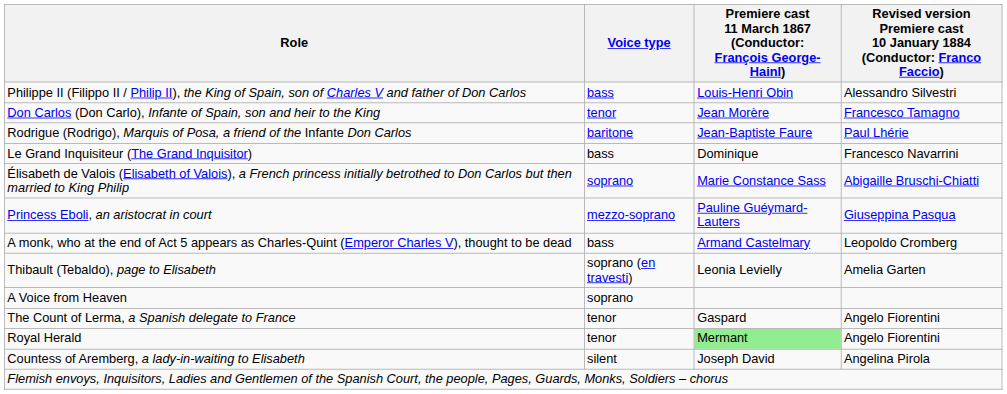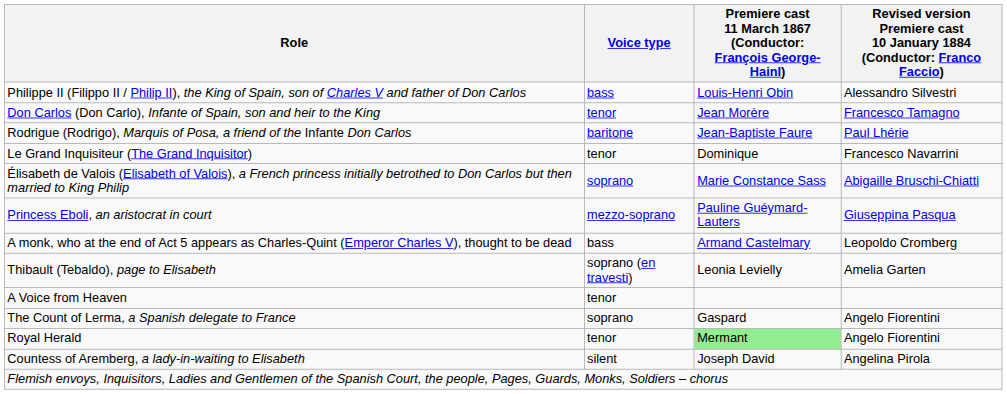Le Grand Inquisiteur (The Grand Inquisitor) | Voice type: bass -> tenor
A Voice from Heaven | Voice type: soprano -> tenor
The Count of Lerma, a Spanish delegate to France | Voice type: tenor -> soprano
